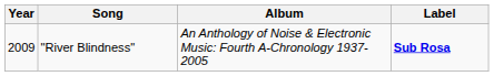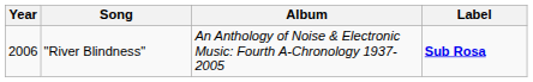"River Blindness" | Year: 2009 -> 2006
